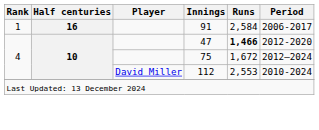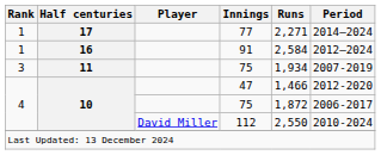+ row: 1 | 17 | 77 | 2,271 | 2014–2024
91 | Period: 2006-2017 -> 2012–2024
+ row: 3 | 11 | 75 | 1,934 | 2007-2019
47 | Runs: bold -> normal
10 / 75 | Runs: 1,672 -> 1,872
10 / 75 | Period: 2012–2024 -> 2006-2017
112 | Runs: 2,553 -> 2,550
